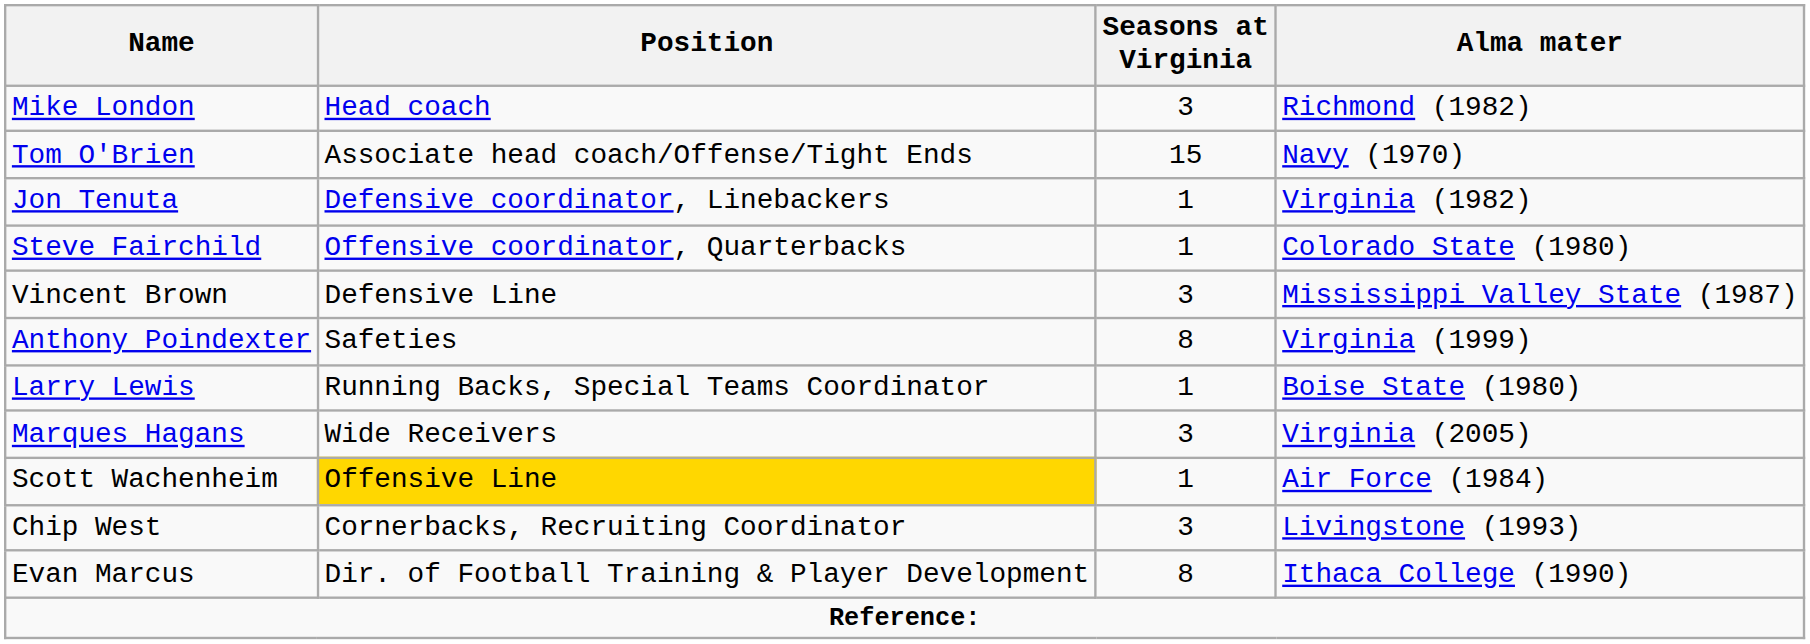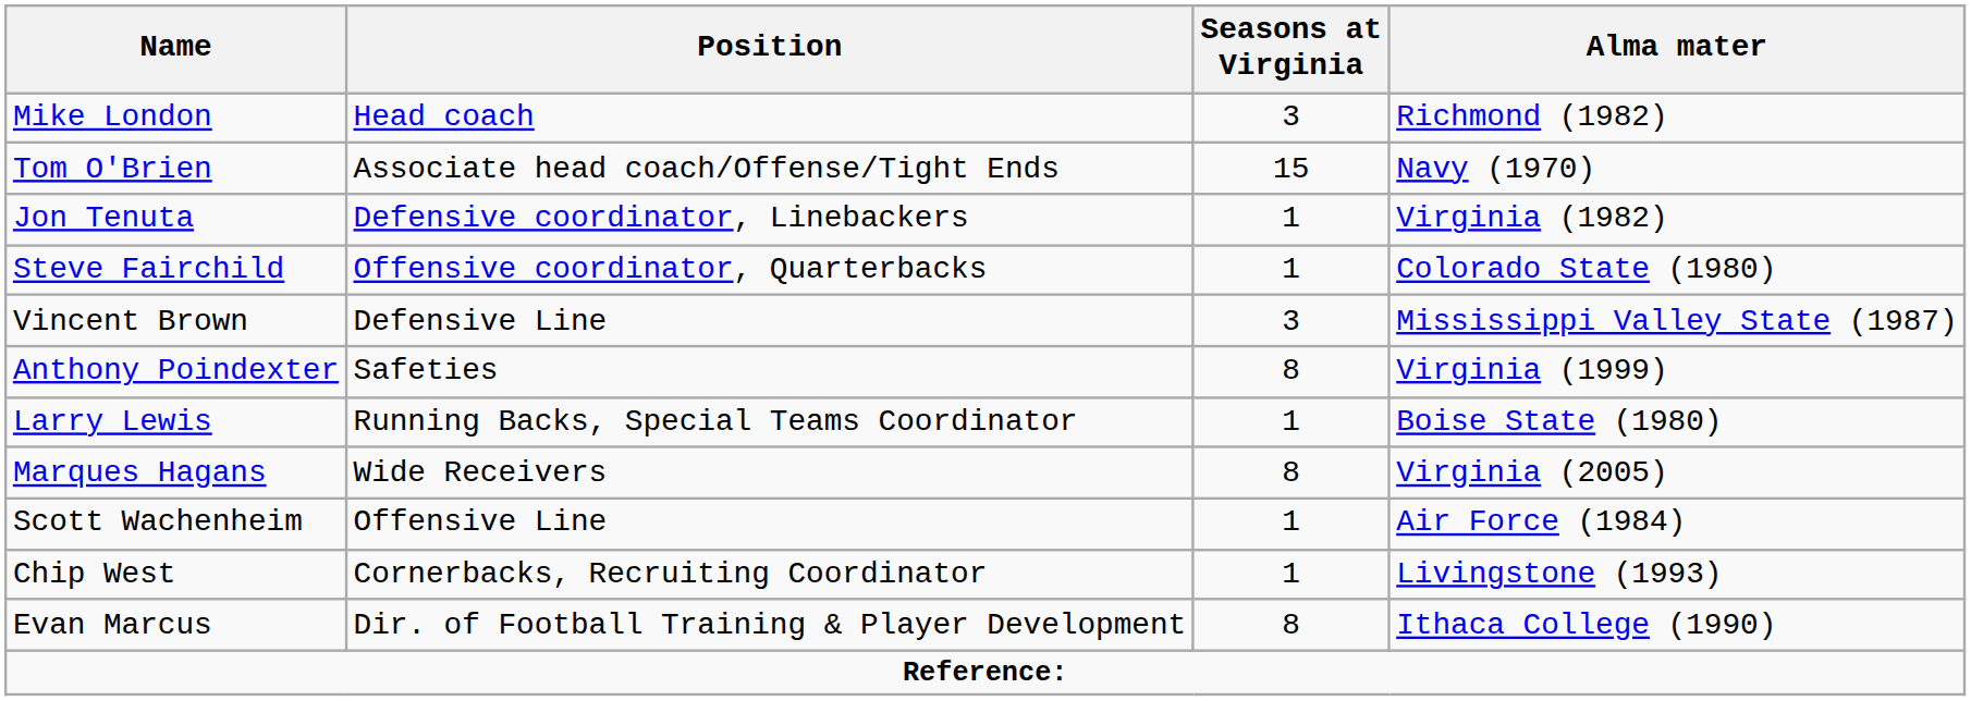Marques Hagans | Seasons at Virginia: 3 -> 8
Scott Wachenheim | Position: gold background -> no background
Chip West | Seasons at Virginia: 3 -> 1
